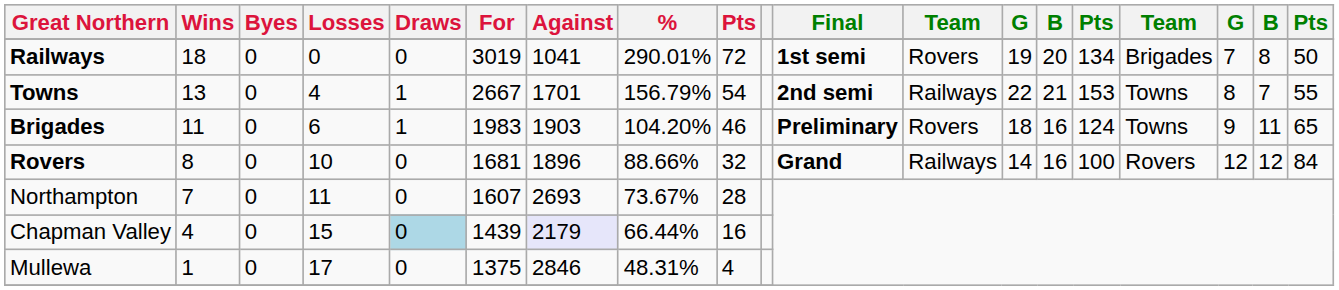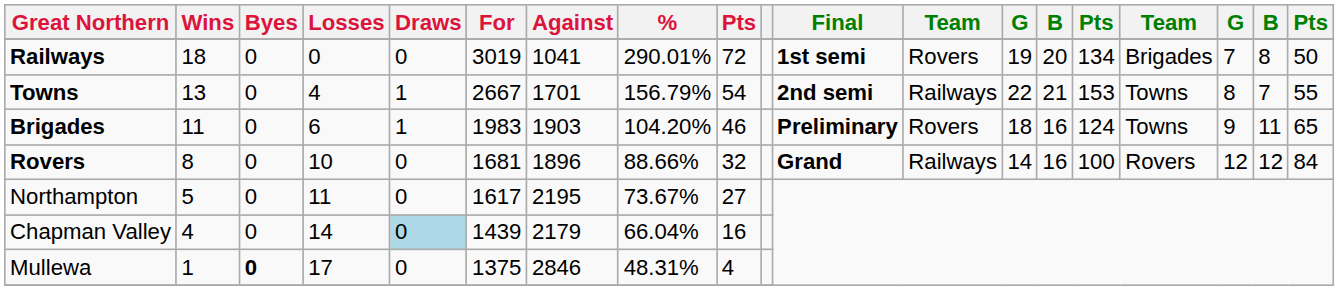Northampton | Wins: 7 -> 5
Northampton | For: 1607 -> 1617
Northampton | Against: 2693 -> 2195
Northampton | column 9: 28 -> 27
Chapman Valley | Losses: 15 -> 14
Chapman Valley | Against: lavender background -> no background
Chapman Valley | %: 66.44% -> 66.04%
Mullewa | Byes: normal -> bold
